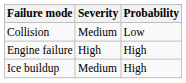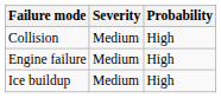Collision | Probability: Low -> High
Engine failure | Severity: High -> Medium
